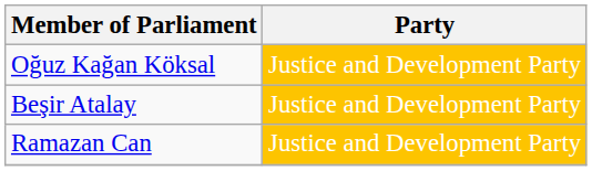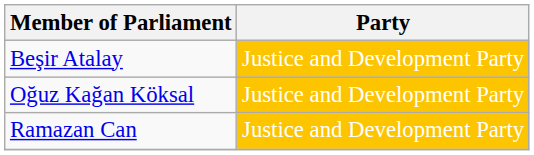rows swapped: Beşir Atalay <-> Oğuz Kağan Köksal
